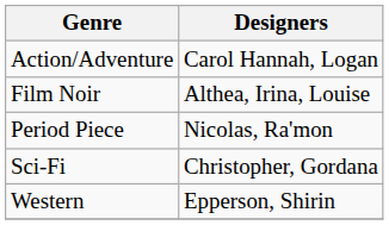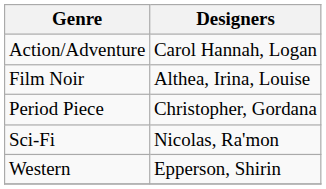Period Piece | Designers: Nicolas, Ra'mon -> Christopher, Gordana
Sci-Fi | Designers: Christopher, Gordana -> Nicolas, Ra'mon
